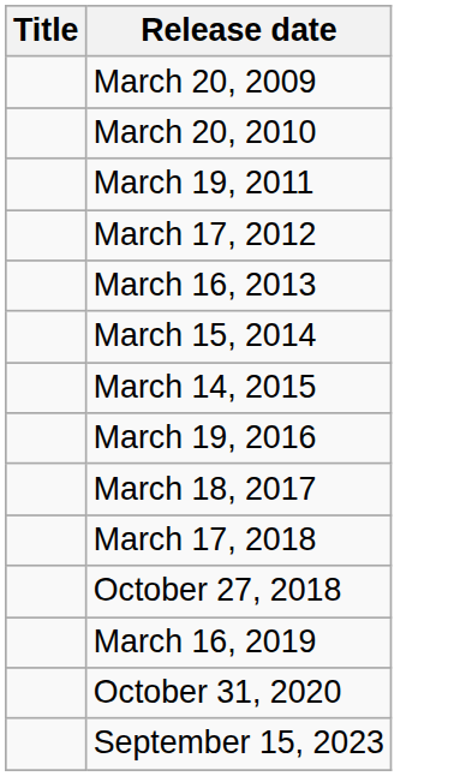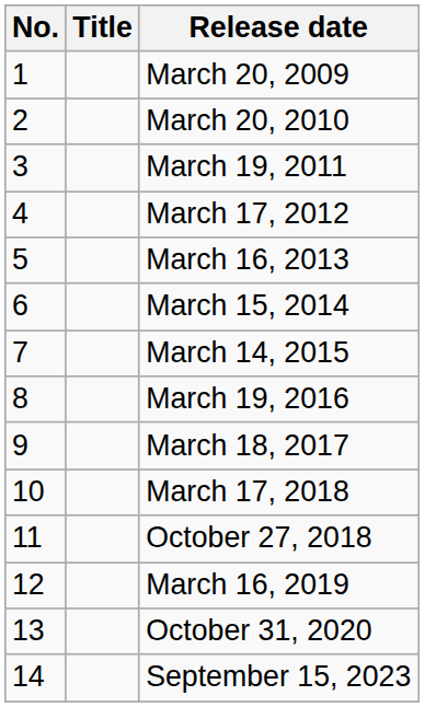+ column: No. | 1 | 2 | 3 | 4 | 5 | 6 | 7 | 8 | 9 | 10 | 11 | 12 | 13 | 14
